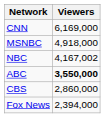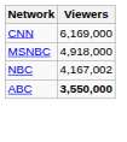- row: CBS | 2,860,000
- row: Fox News | 2,394,000
